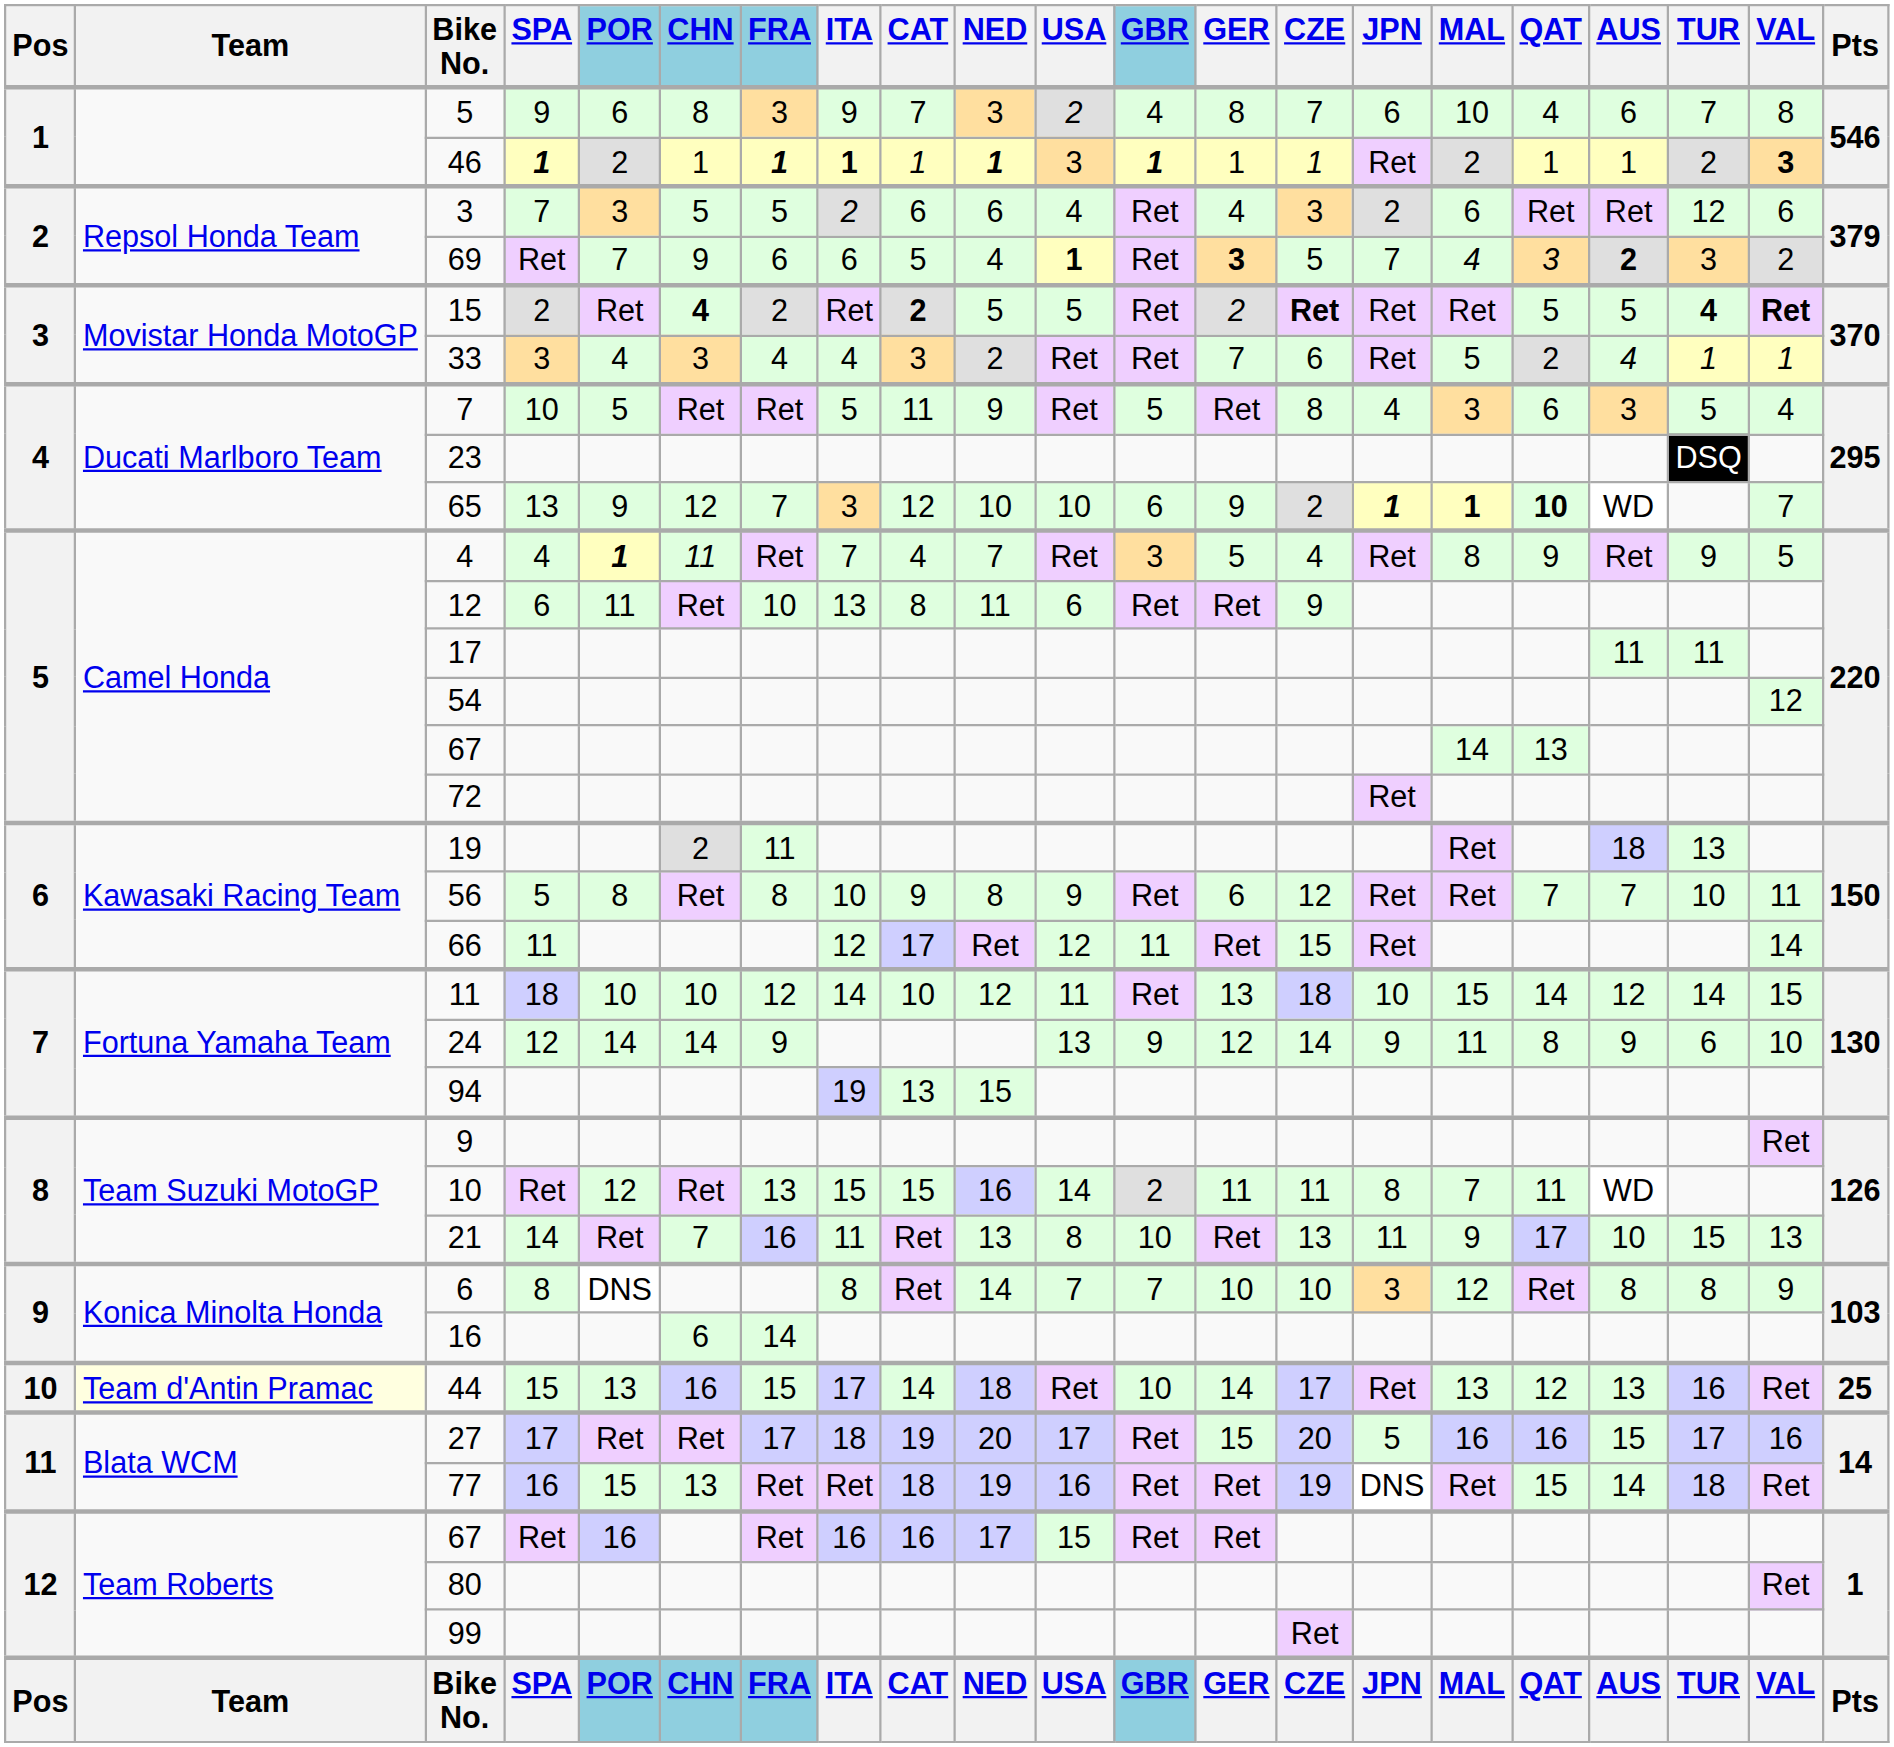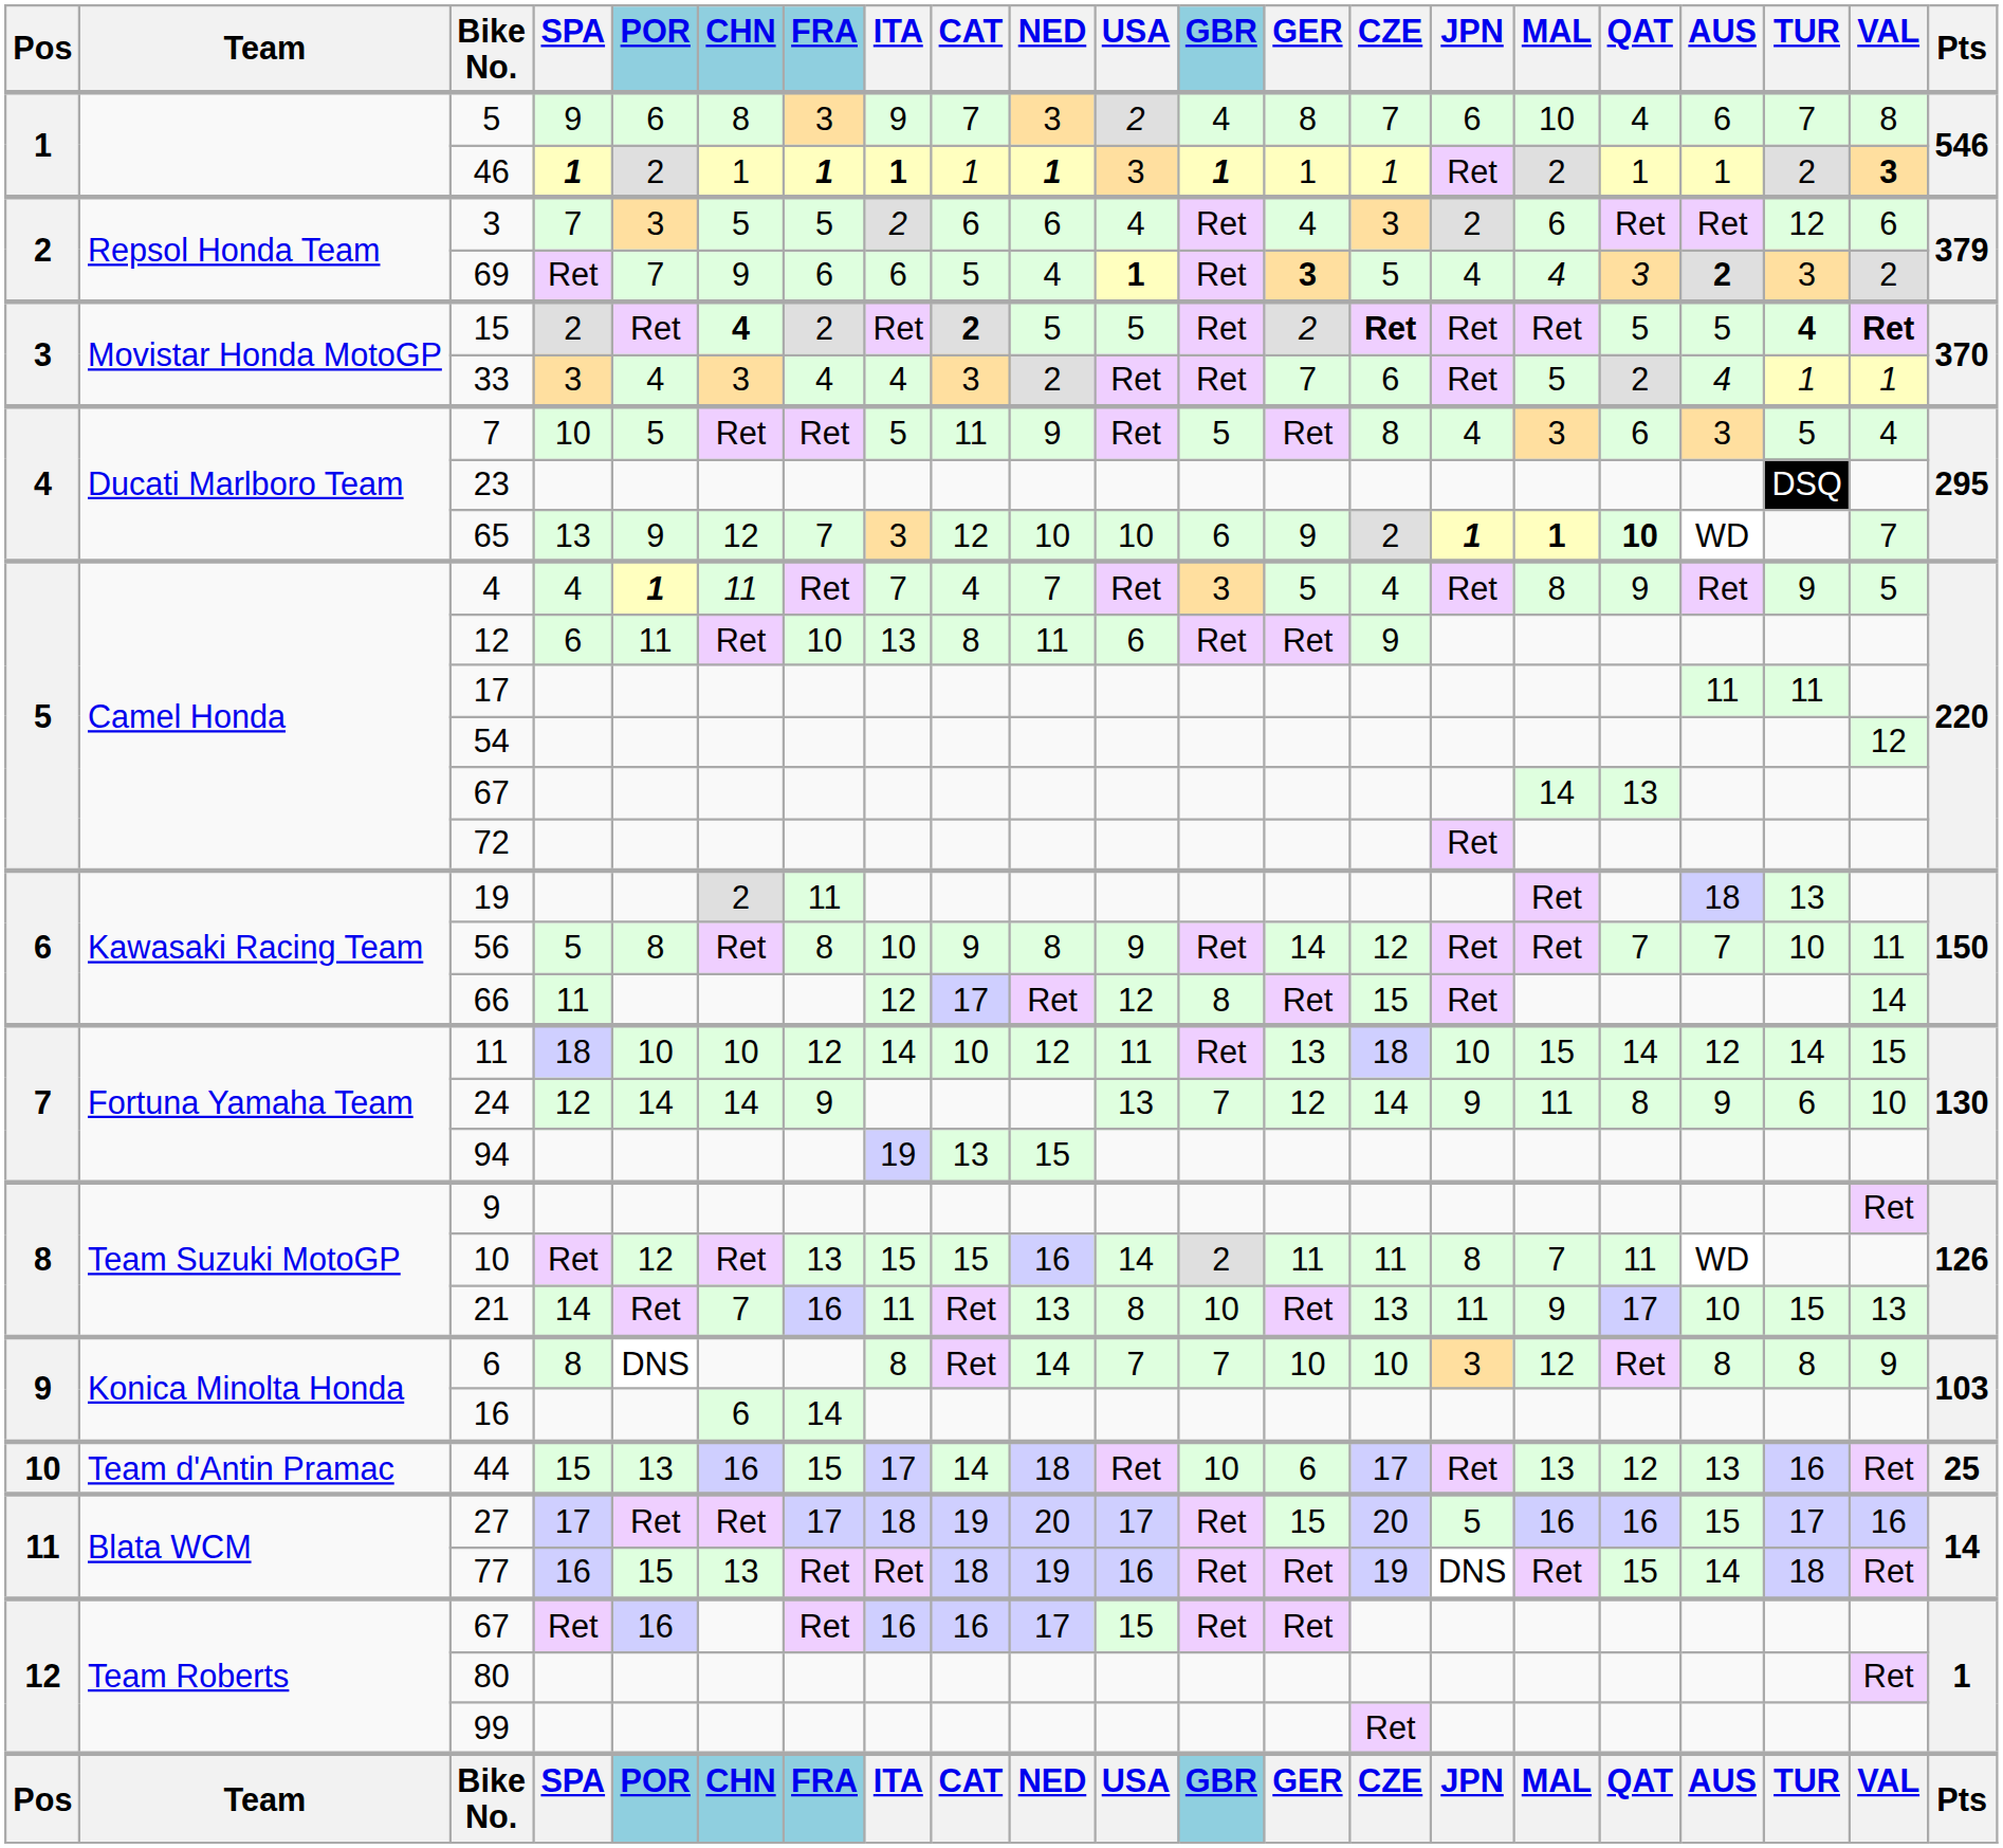69 | JPN: 7 -> 4
56 | GER: 6 -> 14
66 | GBR: 11 -> 8
24 | GBR: 9 -> 7
44 | Team: lightyellow background -> no background
44 | GER: 14 -> 6
